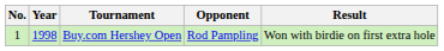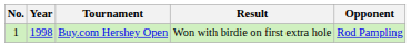columns swapped: Opponent <-> Result
